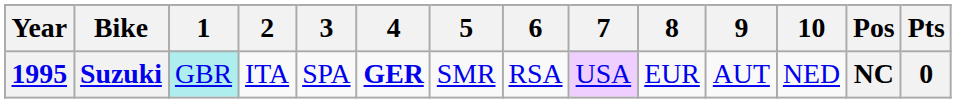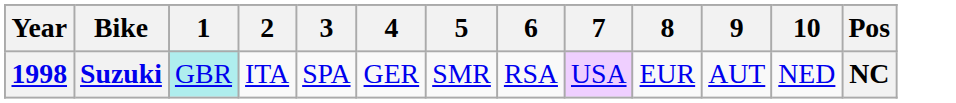- column: Pts | 0
Suzuki | Year: 1995 -> 1998
Suzuki | 4: bold -> normal
